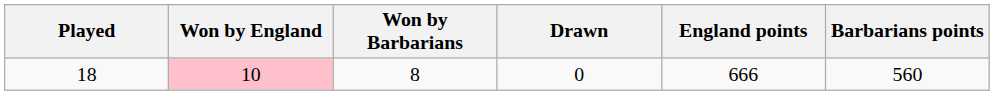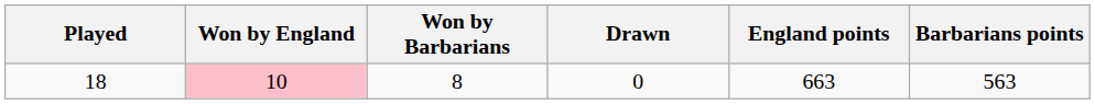18 | England points: 666 -> 663
18 | Barbarians points: 560 -> 563
